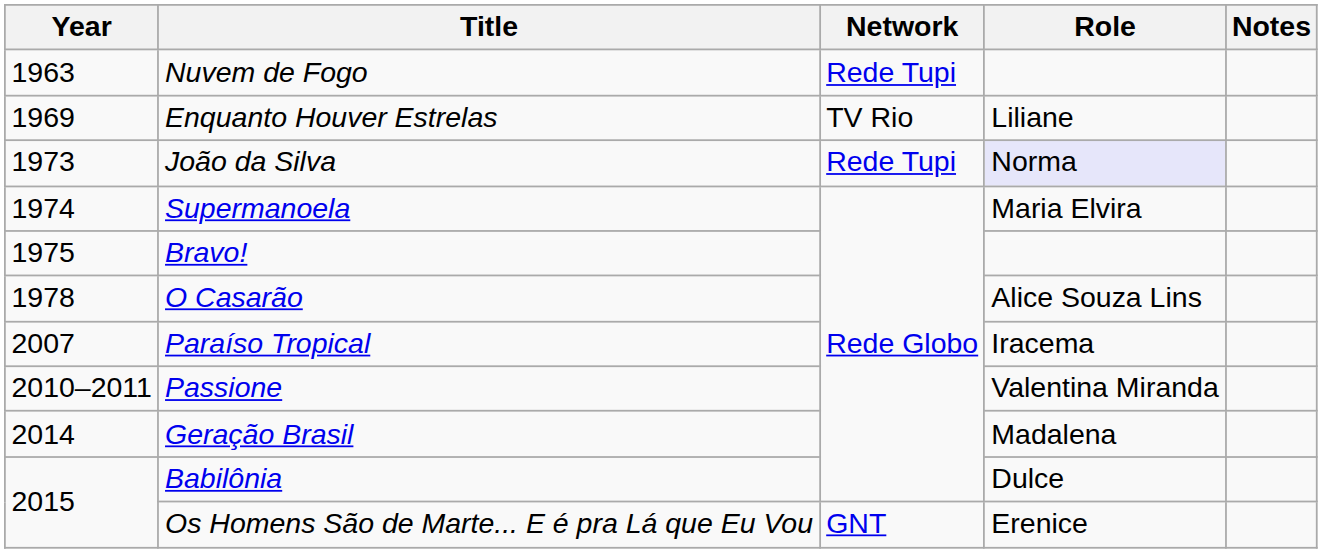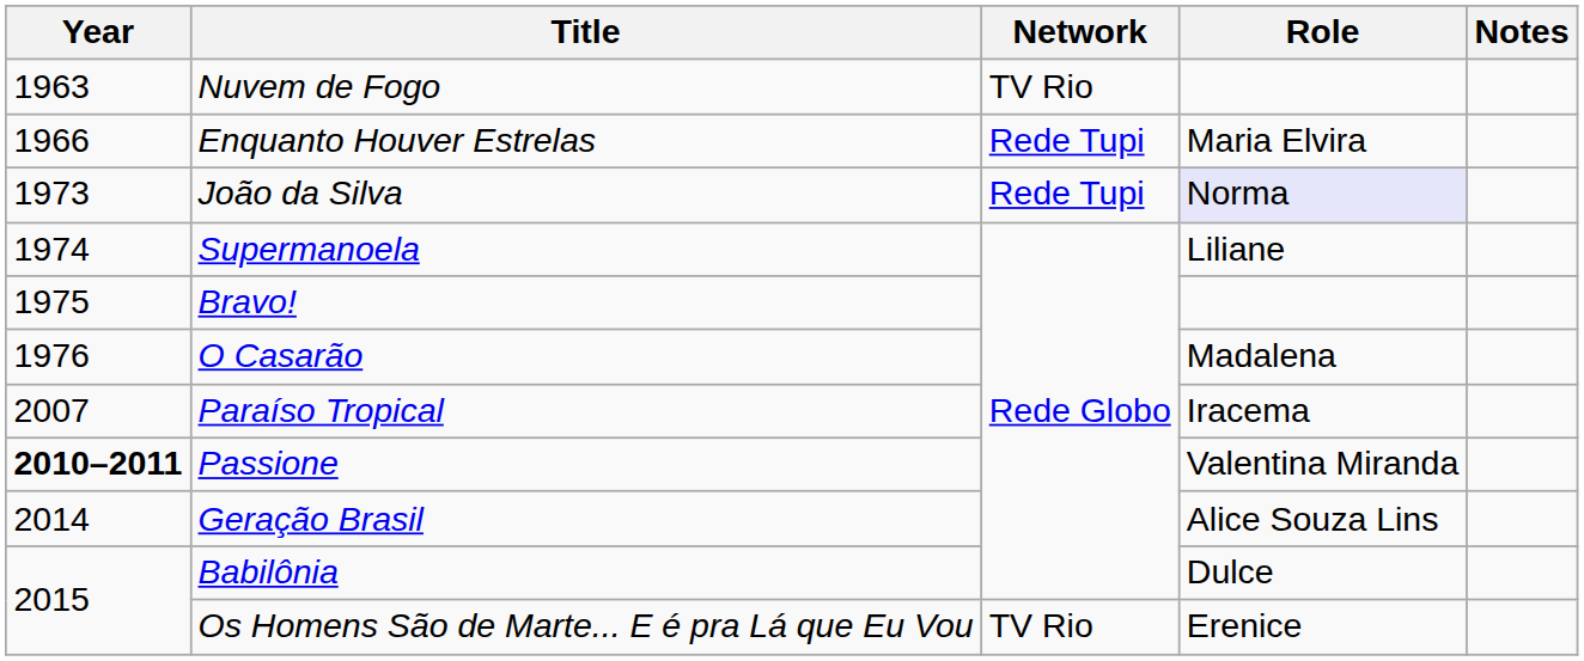Nuvem de Fogo | Network: Rede Tupi -> TV Rio
Enquanto Houver Estrelas | Year: 1969 -> 1966
Enquanto Houver Estrelas | Network: TV Rio -> Rede Tupi
Enquanto Houver Estrelas | Role: Liliane -> Maria Elvira
Supermanoela | Role: Maria Elvira -> Liliane
O Casarão | Year: 1978 -> 1976
O Casarão | Role: Alice Souza Lins -> Madalena
Passione | Year: normal -> bold
Geração Brasil | Role: Madalena -> Alice Souza Lins
Os Homens São de Marte... E é pra Lá que Eu Vou | Network: GNT -> TV Rio
